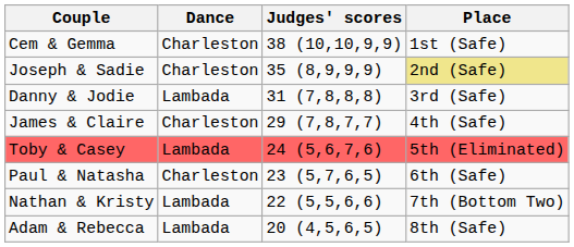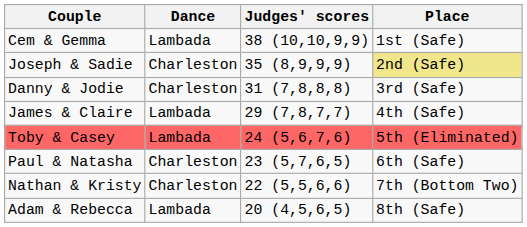Cem & Gemma | Dance: Charleston -> Lambada
Danny & Jodie | Dance: Lambada -> Charleston
James & Claire | Dance: Charleston -> Lambada
Nathan & Kristy | Dance: Lambada -> Charleston
